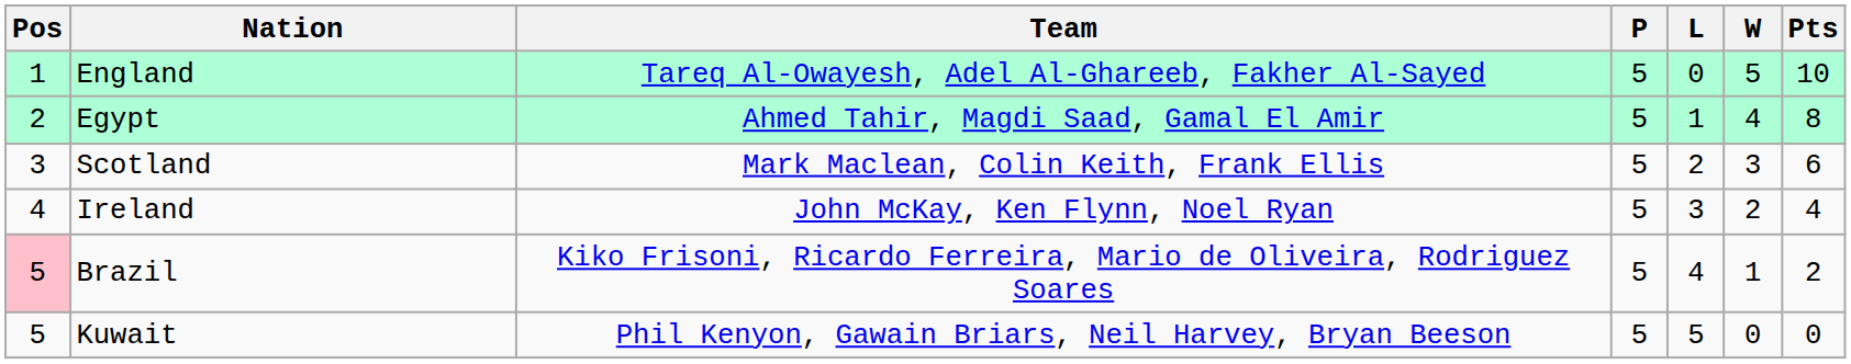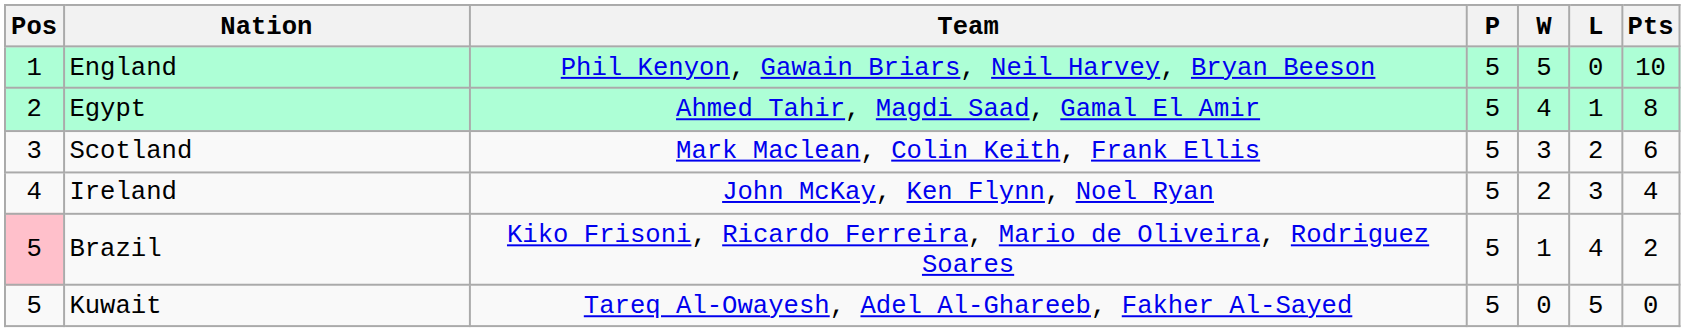columns swapped: W <-> L
England | Team: Tareq Al-Owayesh, Adel Al-Ghareeb, Fakher Al-Sayed -> Phil Kenyon, Gawain Briars, Neil Harvey, Bryan Beeson
Kuwait | Team: Phil Kenyon, Gawain Briars, Neil Harvey, Bryan Beeson -> Tareq Al-Owayesh, Adel Al-Ghareeb, Fakher Al-Sayed
